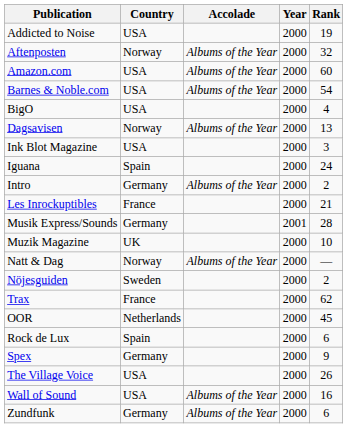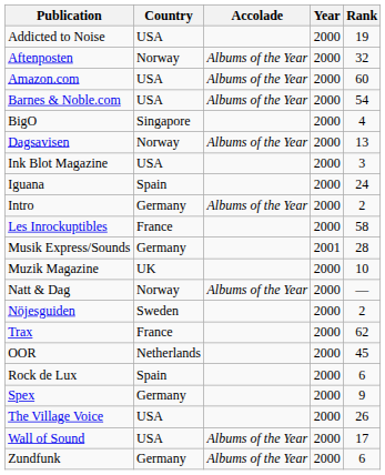BigO | Country: USA -> Singapore
Les Inrockuptibles | Rank: 21 -> 58
Wall of Sound | Rank: 16 -> 17
